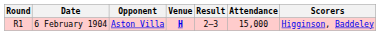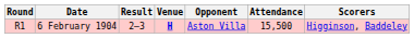columns swapped: Opponent <-> Result
6 February 1904 | Attendance: 15,000 -> 15,500
